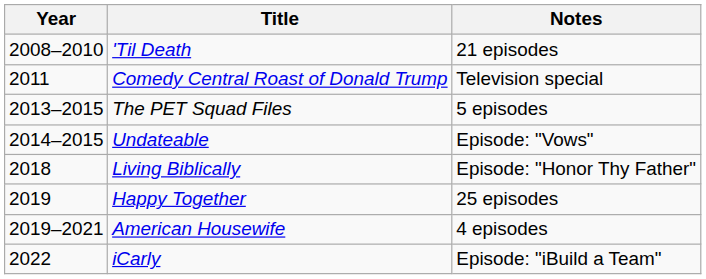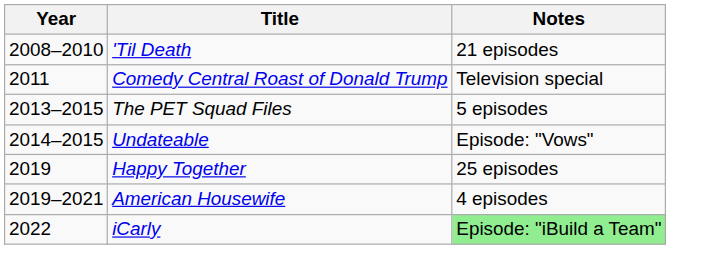- row: 2018 | Living Biblically | Episode: "Honor Thy Father"
iCarly | Notes: no background -> lightgreen background
